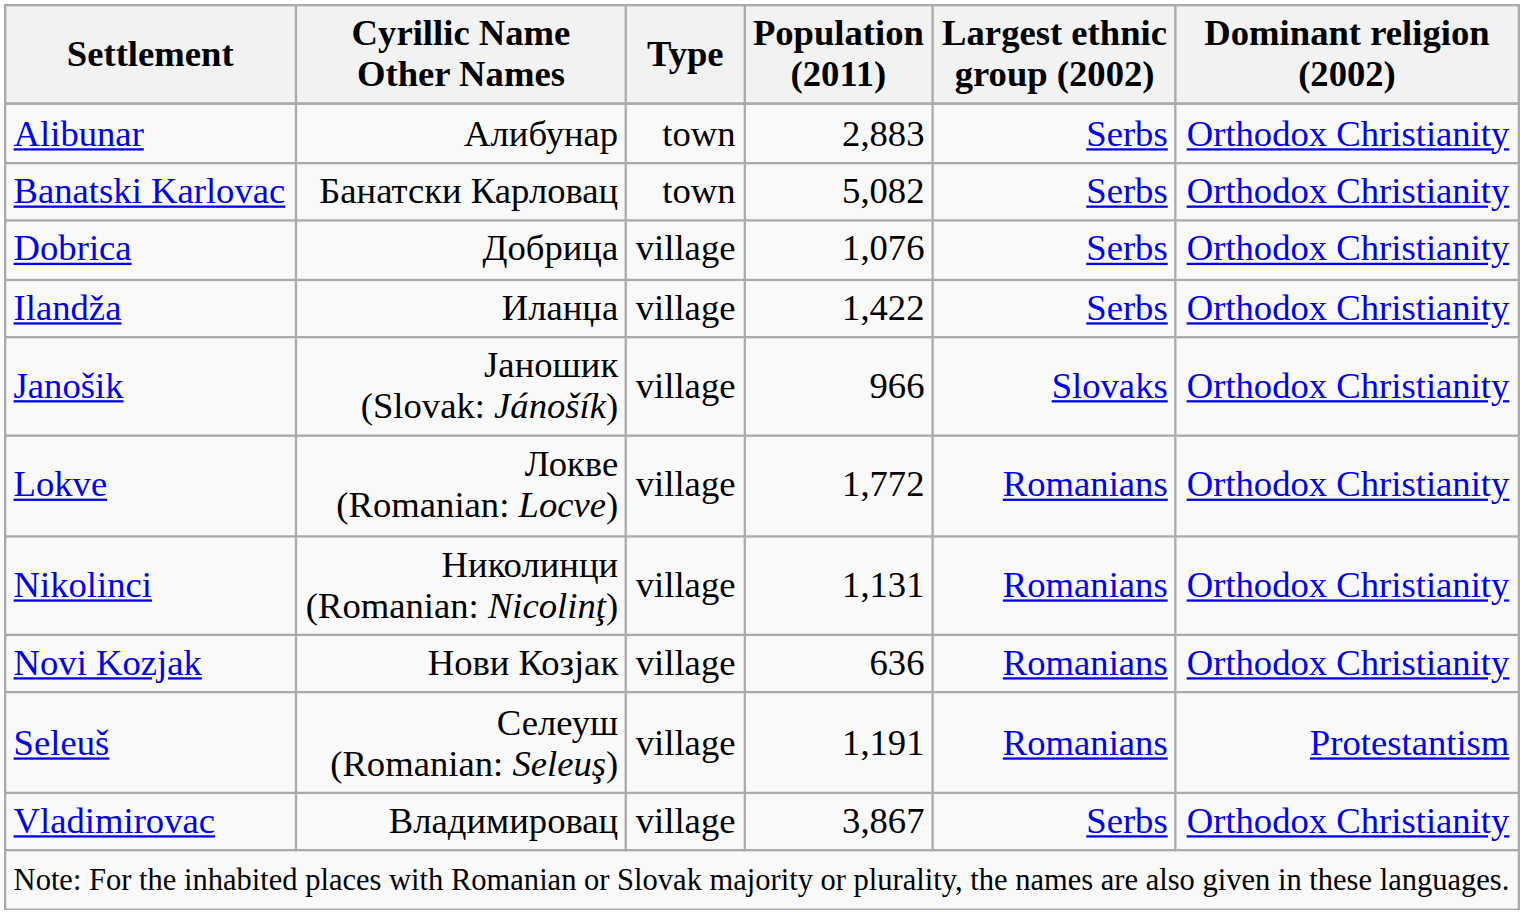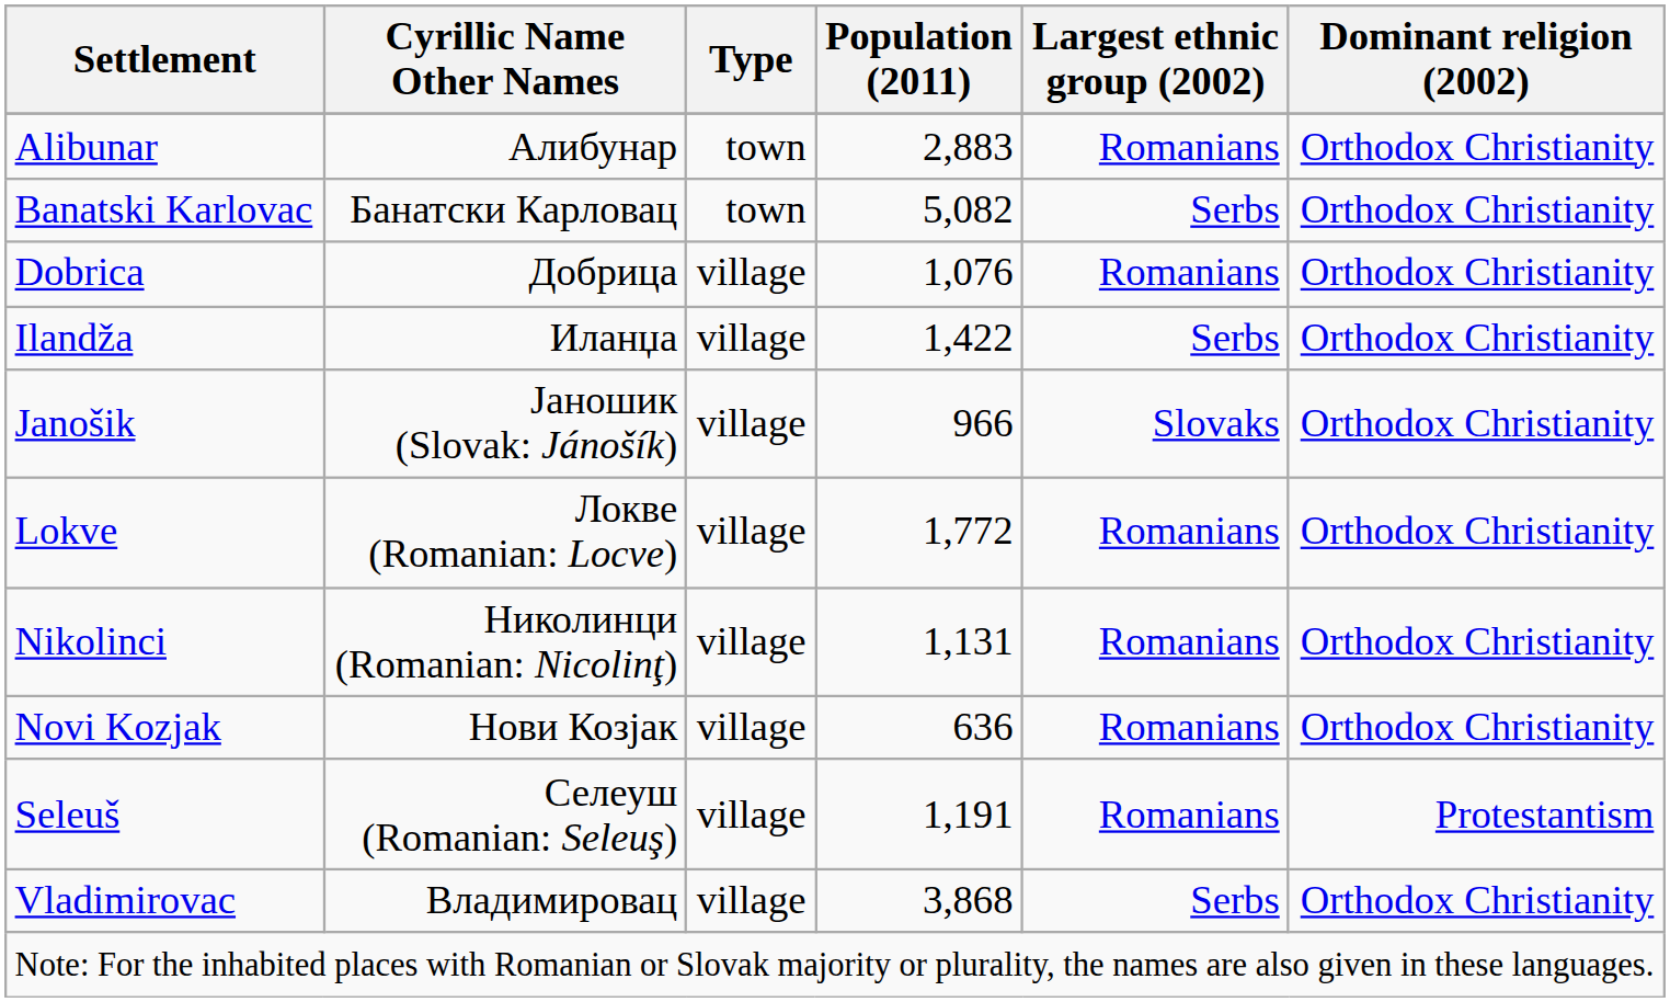Alibunar | Largest ethnic group (2002): Serbs -> Romanians
Dobrica | Largest ethnic group (2002): Serbs -> Romanians
Vladimirovac | Population (2011): 3,867 -> 3,868
